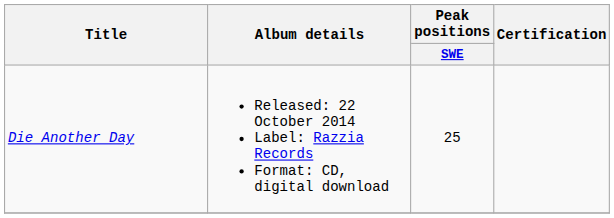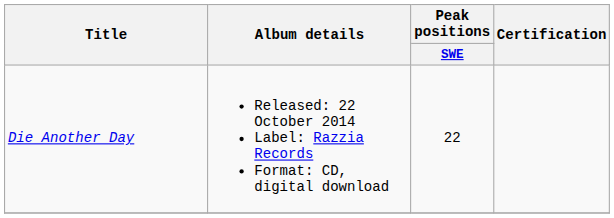Die Another Day | Peak positions / SWE: 25 -> 22
